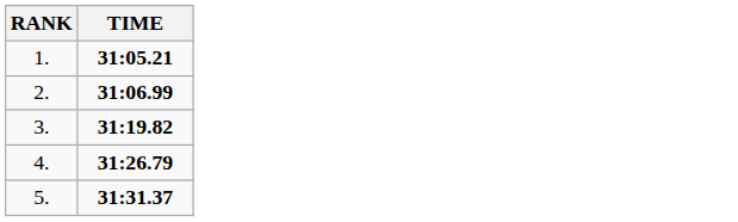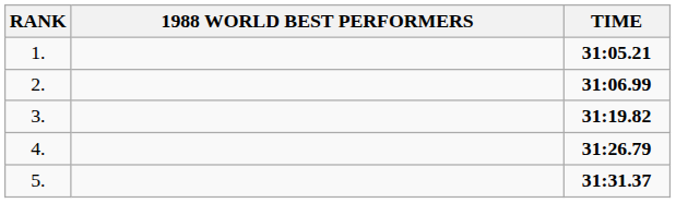+ column: 1988 WORLD BEST PERFORMERS
